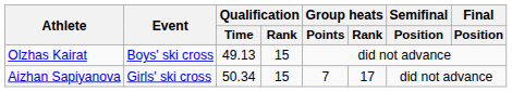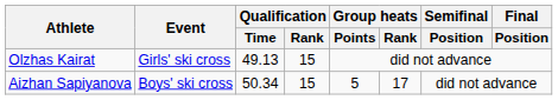Olzhas Kairat | Event: Boys' ski cross -> Girls' ski cross
Aizhan Sapiyanova | Event: Girls' ski cross -> Boys' ski cross
Aizhan Sapiyanova | Group heats / Points: 7 -> 5
